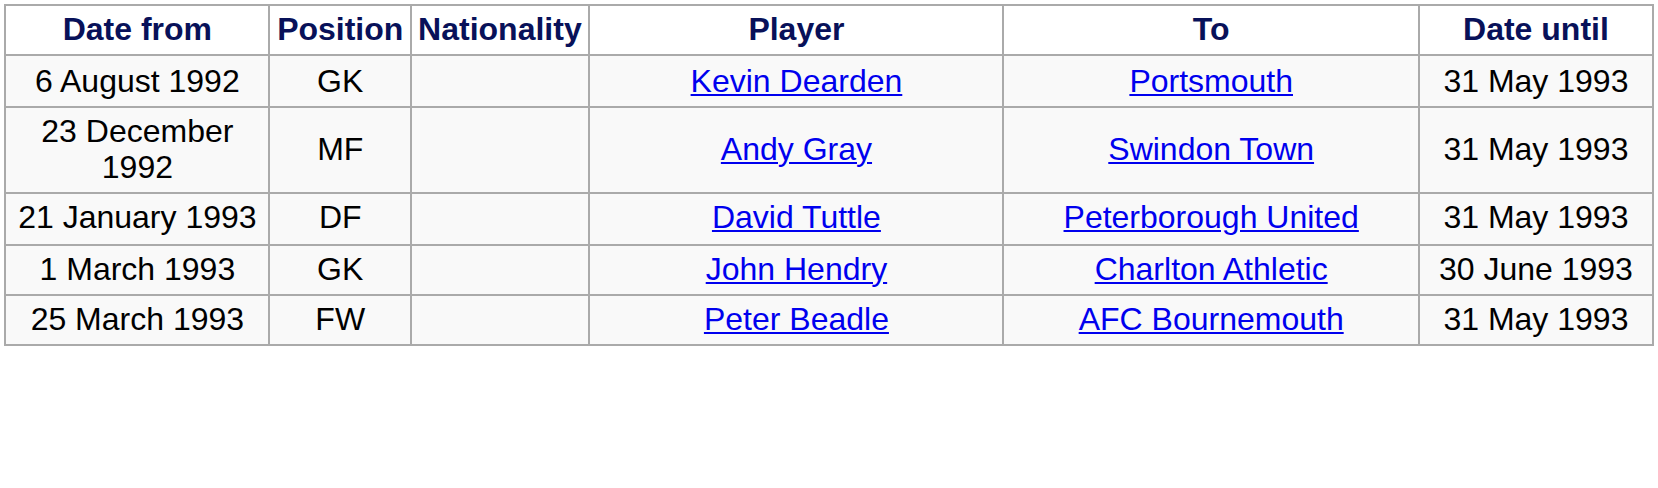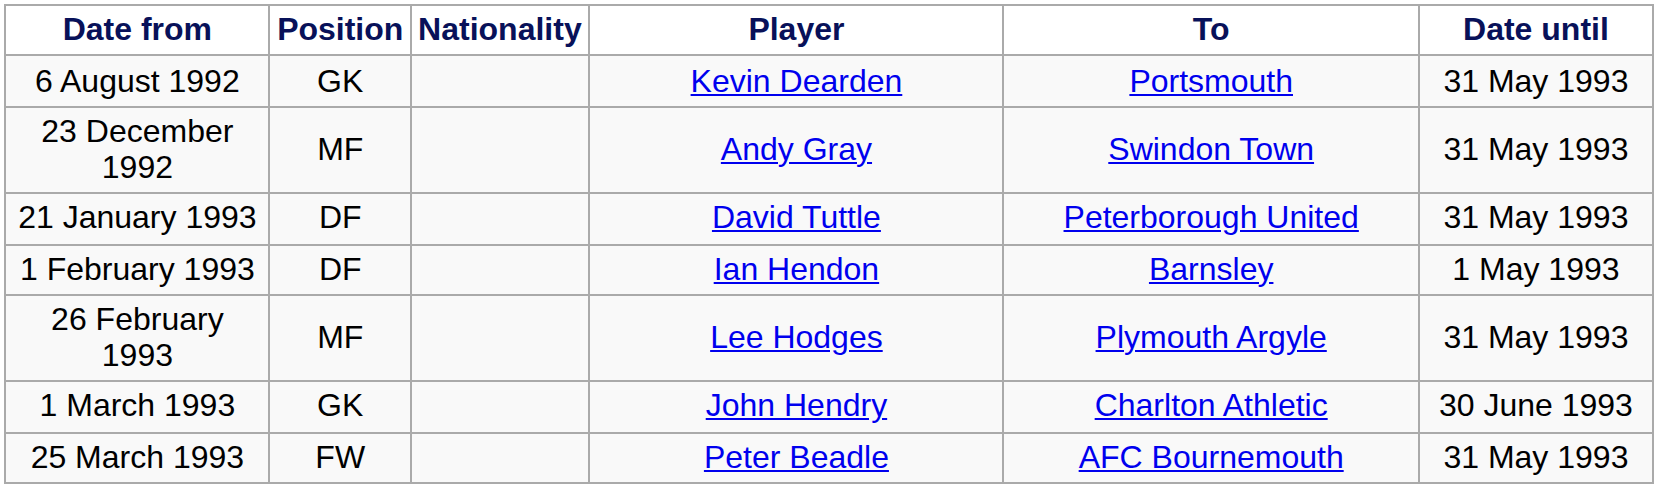+ row: 1 February 1993 | DF | Ian Hendon | Barnsley | 1 May 1993
+ row: 26 February 1993 | MF | Lee Hodges | Plymouth Argyle | 31 May 1993
